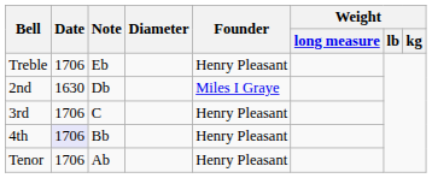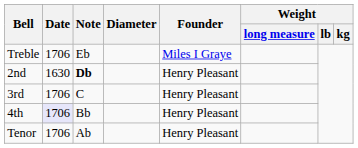Treble | Founder: Henry Pleasant -> Miles I Graye
2nd | Note: normal -> bold
2nd | Founder: Miles I Graye -> Henry Pleasant
